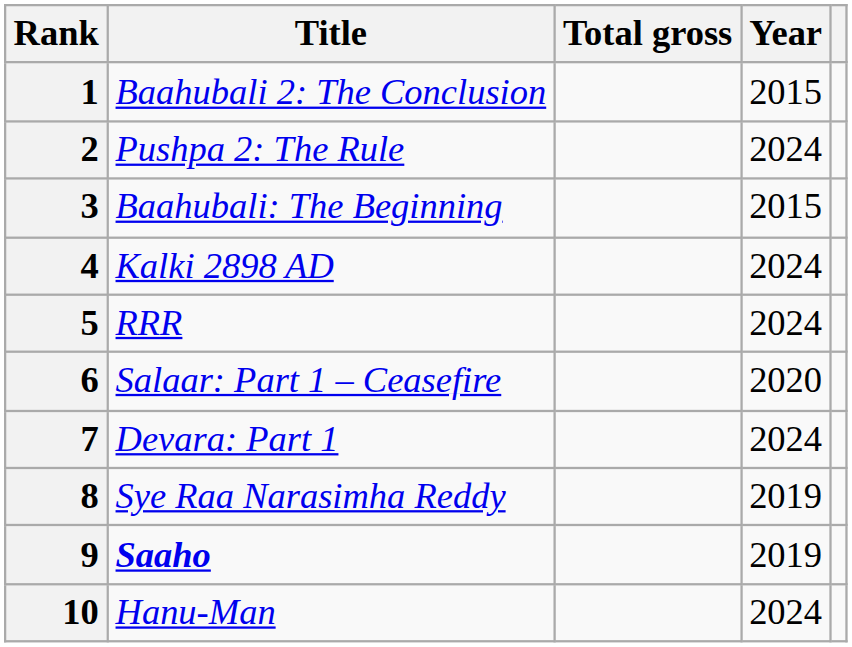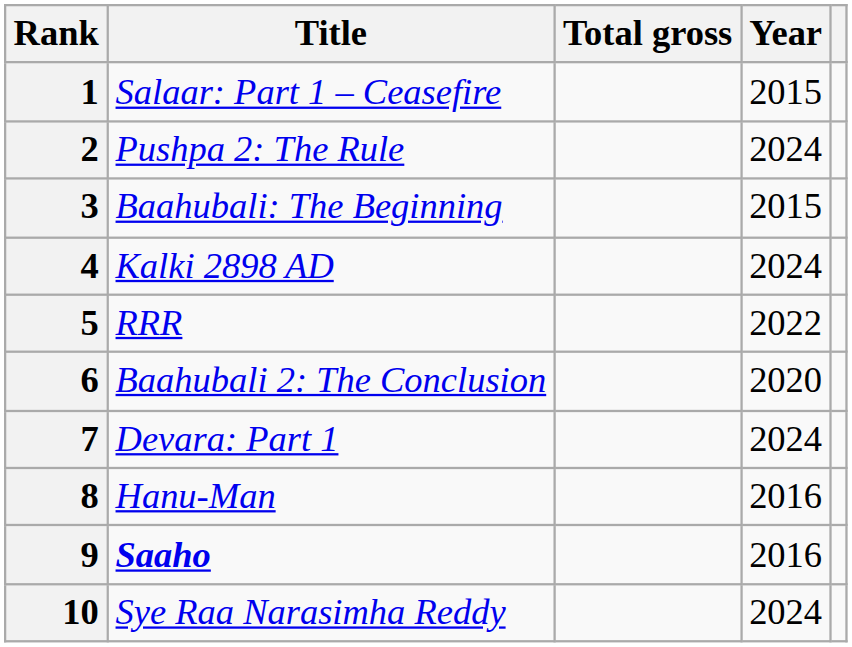1 | Title: Baahubali 2: The Conclusion -> Salaar: Part 1 – Ceasefire
5 | Year: 2024 -> 2022
6 | Title: Salaar: Part 1 – Ceasefire -> Baahubali 2: The Conclusion
8 | Title: Sye Raa Narasimha Reddy -> Hanu-Man
8 | Year: 2019 -> 2016
9 | Year: 2019 -> 2016
10 | Title: Hanu-Man -> Sye Raa Narasimha Reddy
